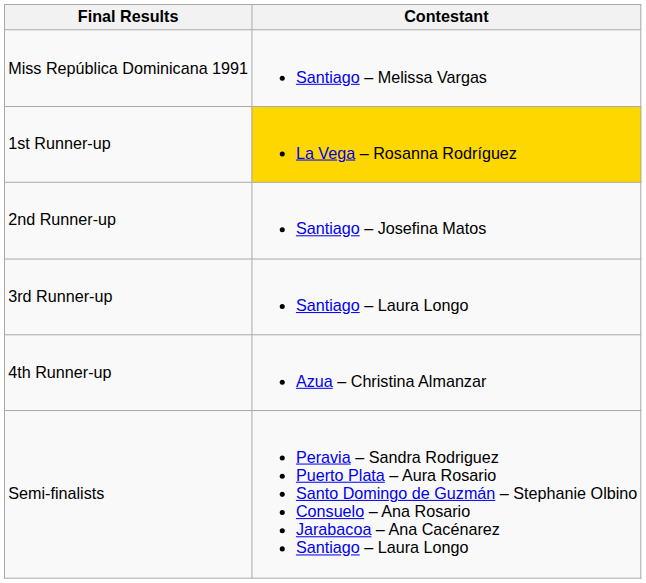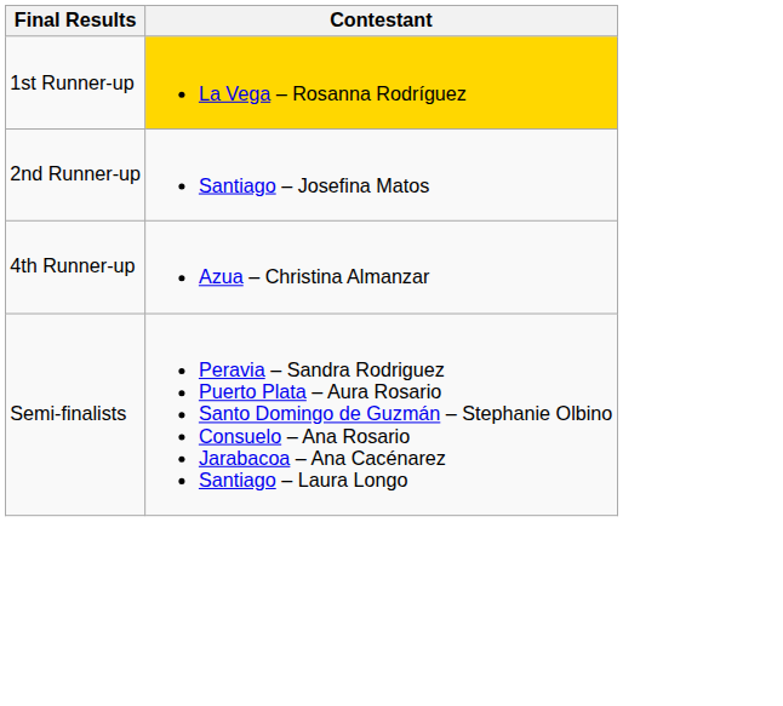- row: Miss República Dominicana 1991 | Santiago – Melissa Vargas
- row: 3rd Runner-up | Santiago – Laura Longo
